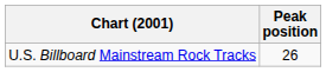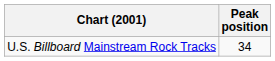U.S. Billboard Mainstream Rock Tracks | Peak position: 26 -> 34
